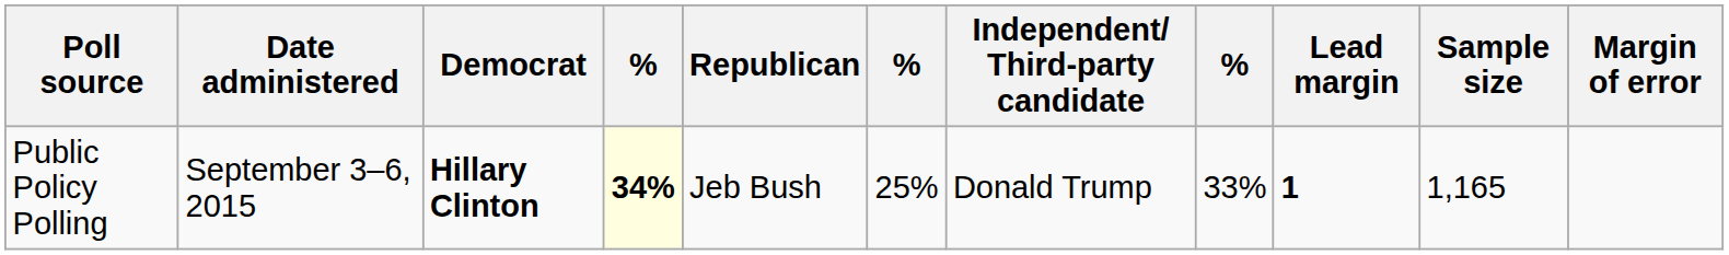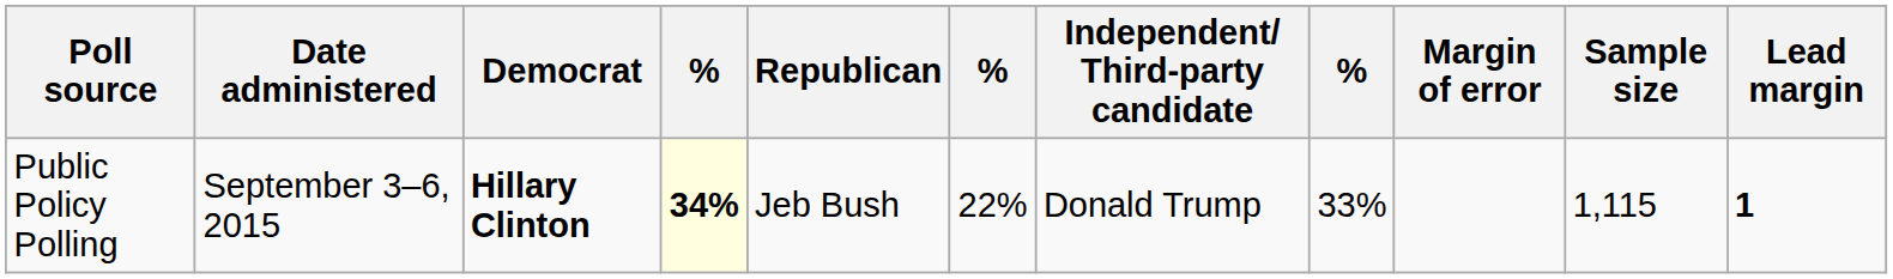columns swapped: Lead margin <-> Margin of error
Public Policy Polling | column 6: 25% -> 22%
Public Policy Polling | Sample size: 1,165 -> 1,115
